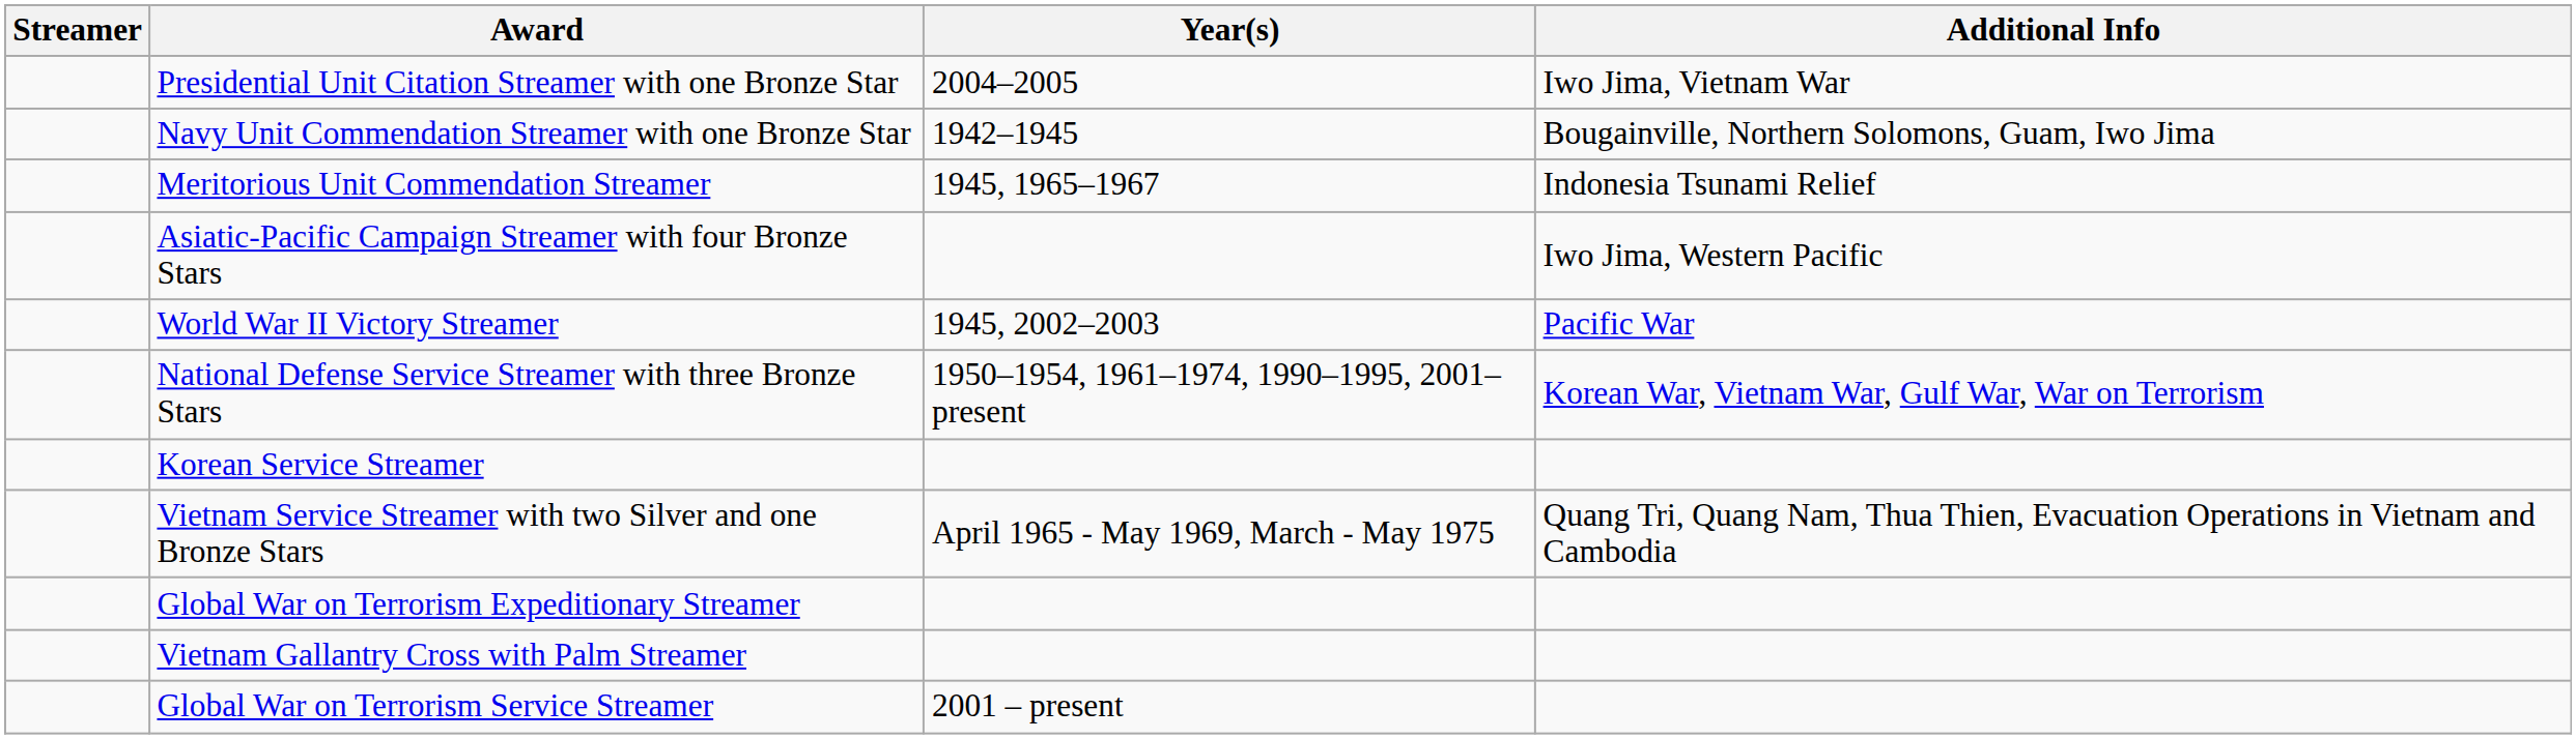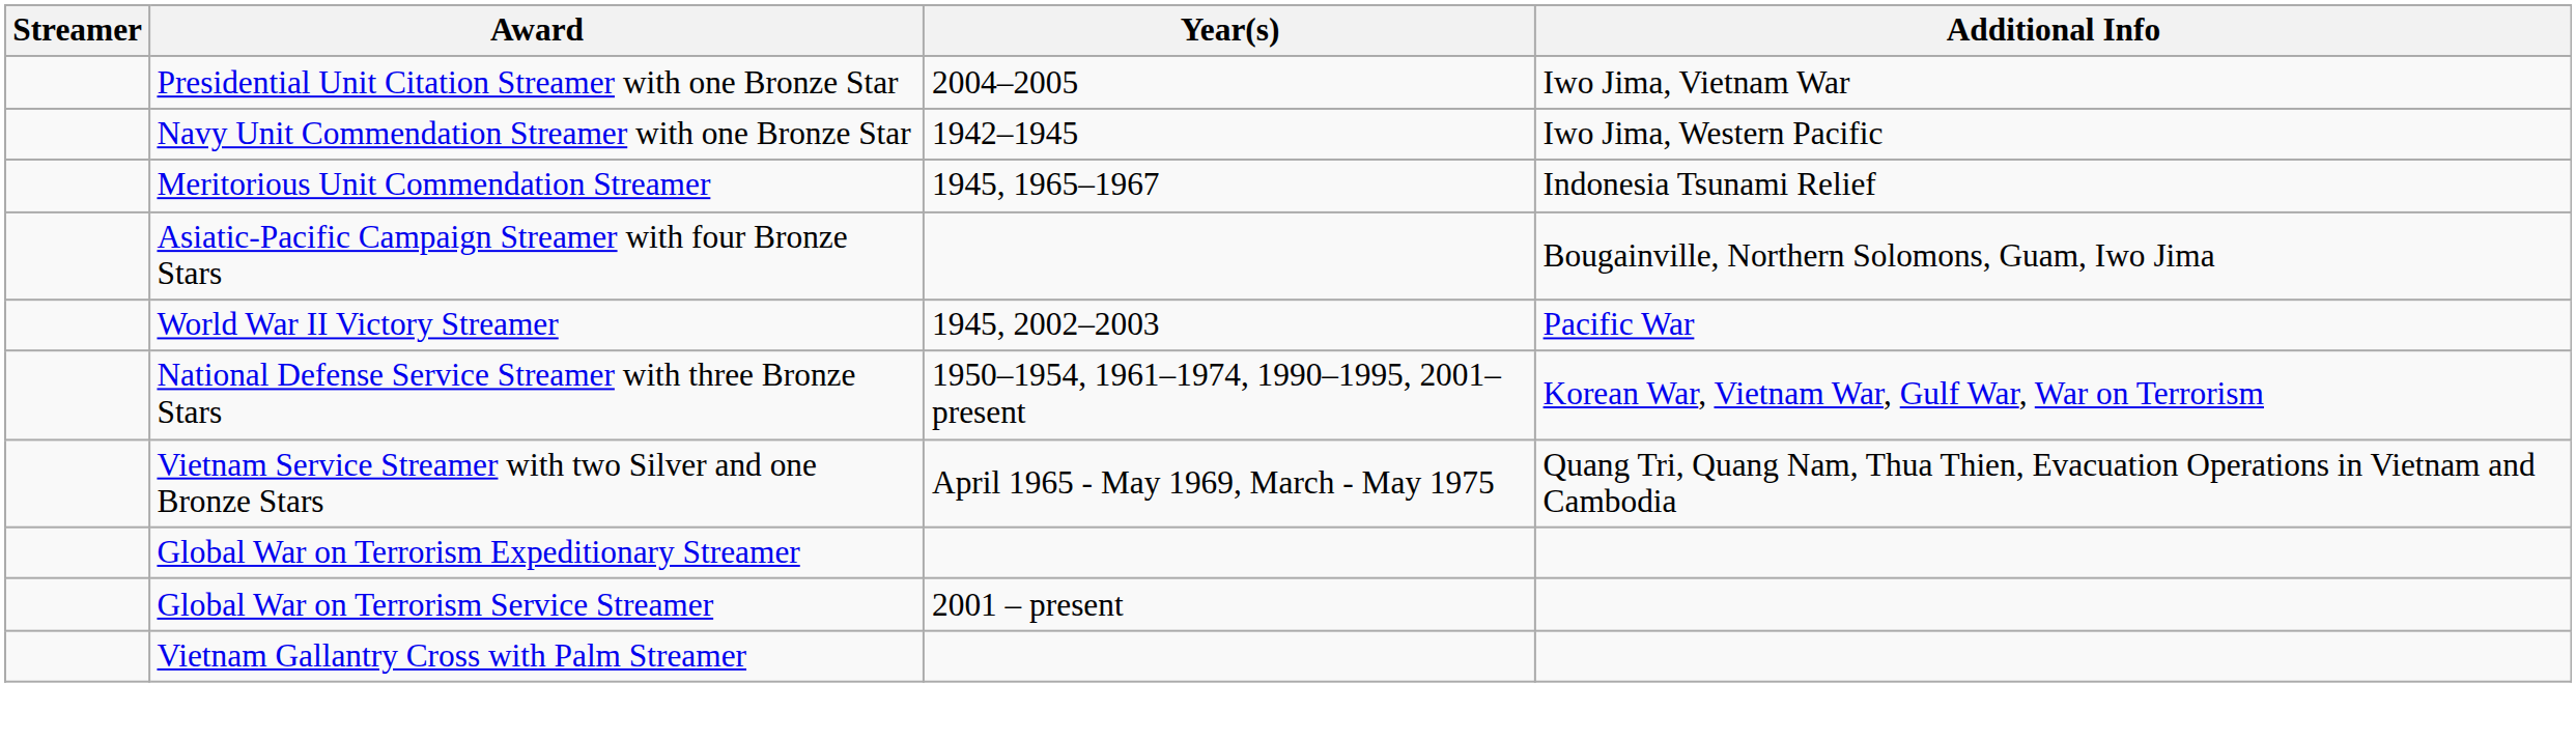Navy Unit Commendation Streamer with one Bronze Star | Additional Info: Bougainville, Northern Solomons, Guam, Iwo Jima -> Iwo Jima, Western Pacific
Asiatic-Pacific Campaign Streamer with four Bronze Stars | Additional Info: Iwo Jima, Western Pacific -> Bougainville, Northern Solomons, Guam, Iwo Jima
- row: Korean Service Streamer
rows swapped: Global War on Terrorism Service Streamer <-> Vietnam Gallantry Cross with Palm Streamer
